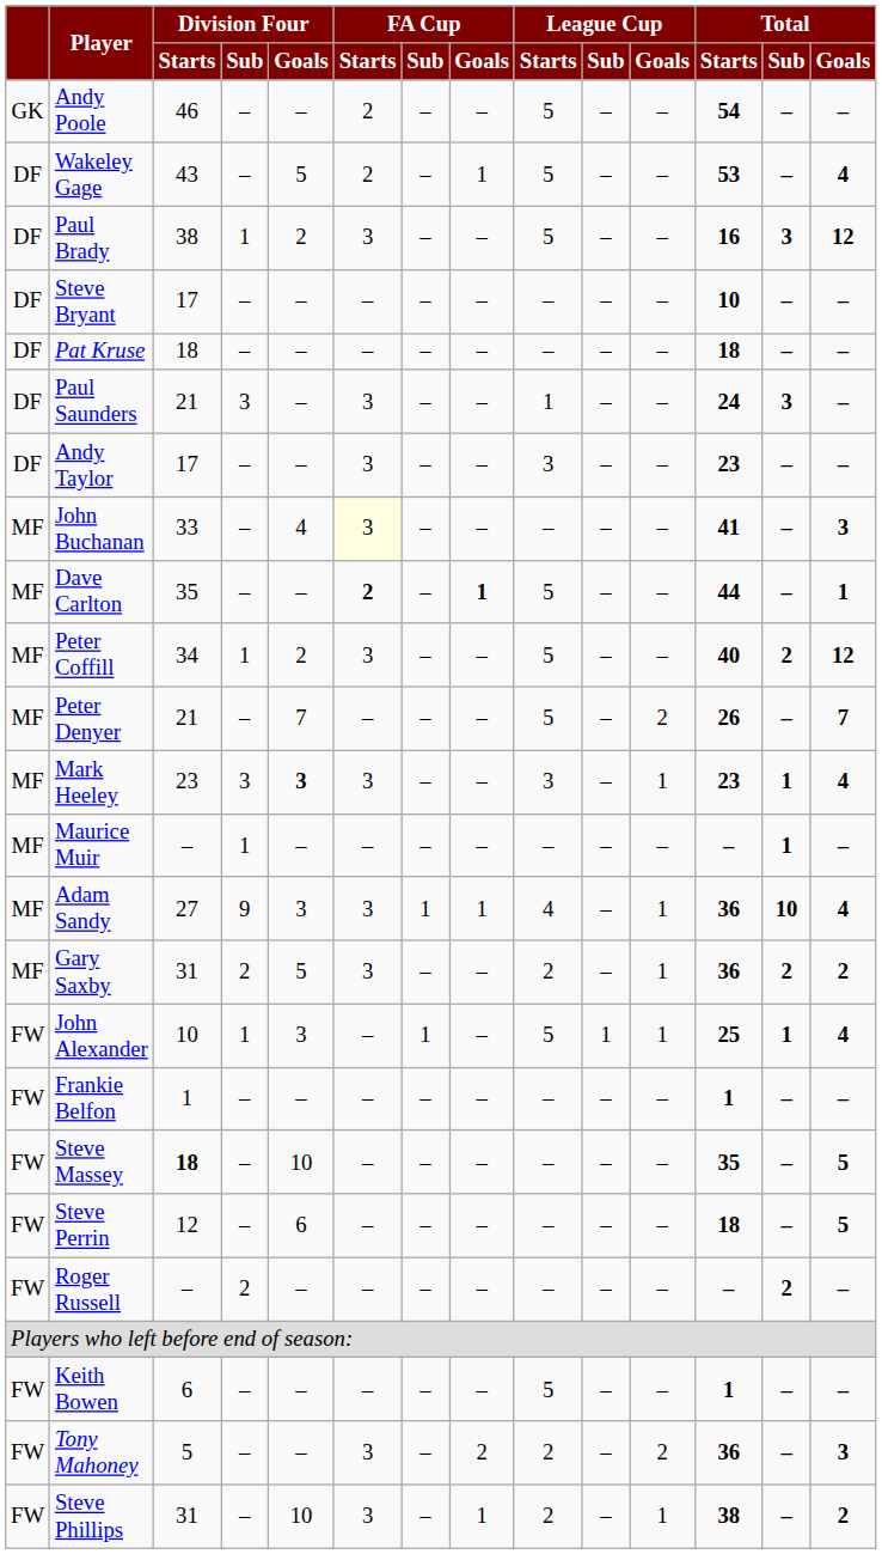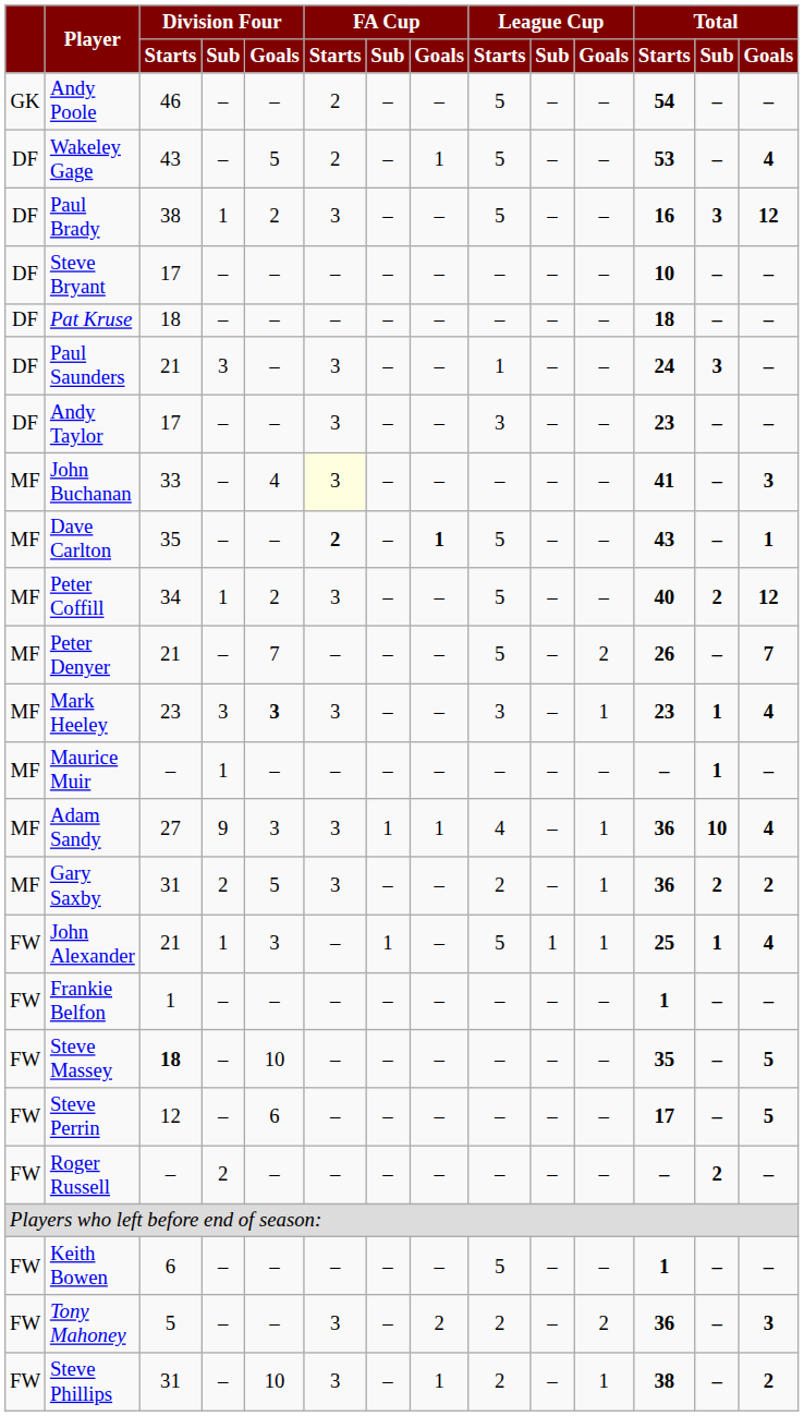Dave Carlton | Total / Starts: 44 -> 43
John Alexander | Division Four / Starts: 10 -> 21
Steve Perrin | Total / Starts: 18 -> 17
